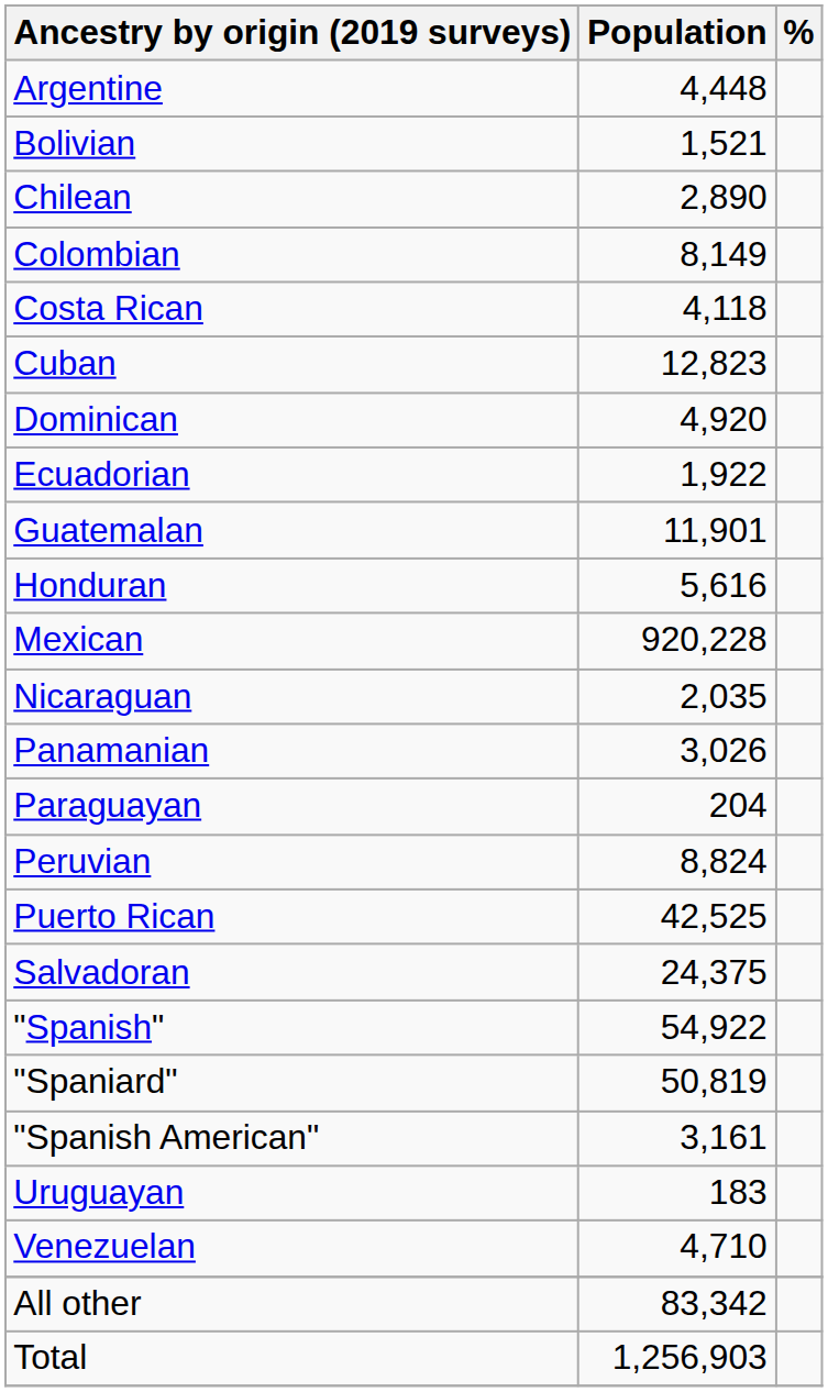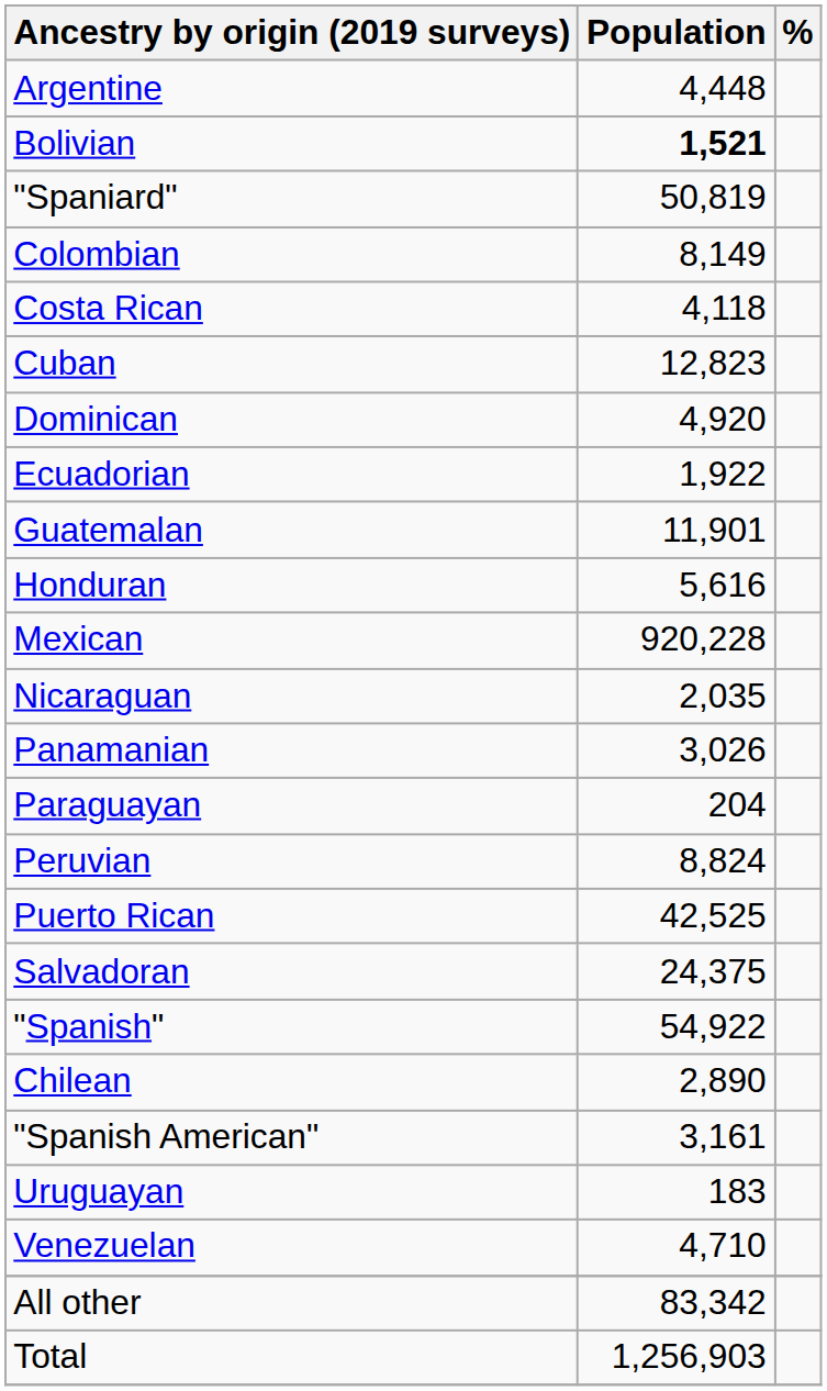Bolivian | Population: normal -> bold
rows swapped: Chilean <-> "Spaniard"
